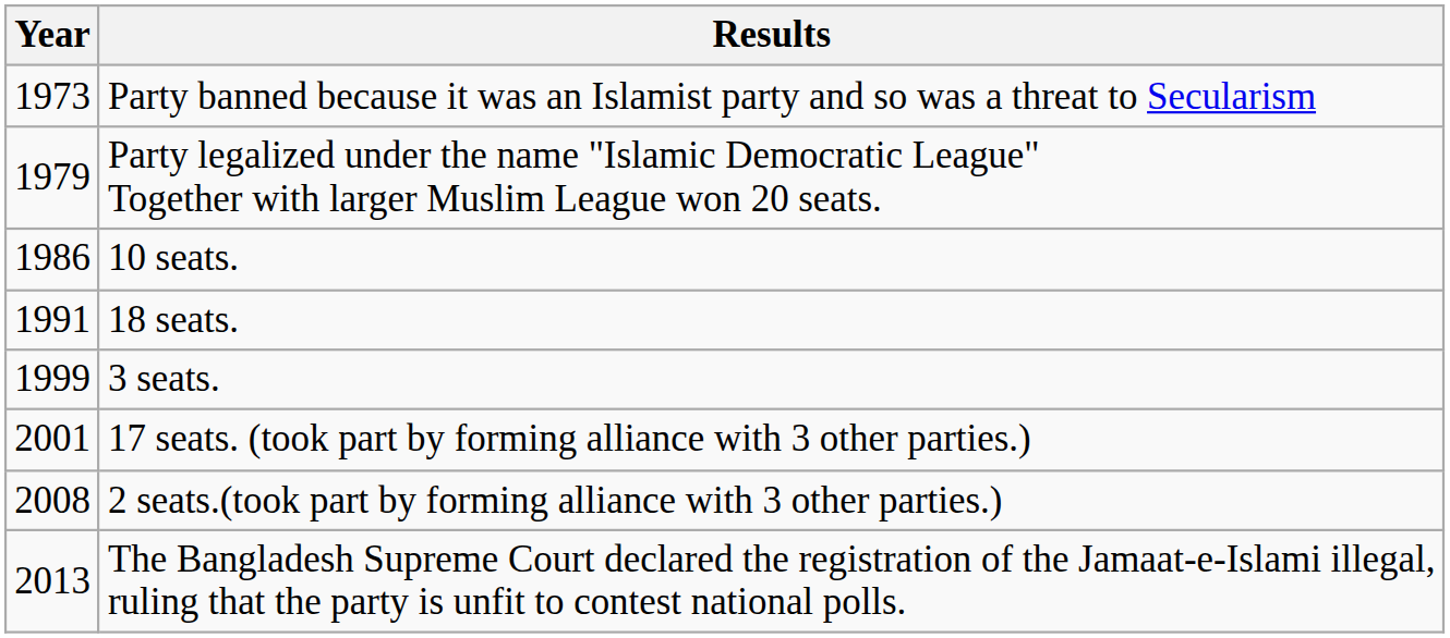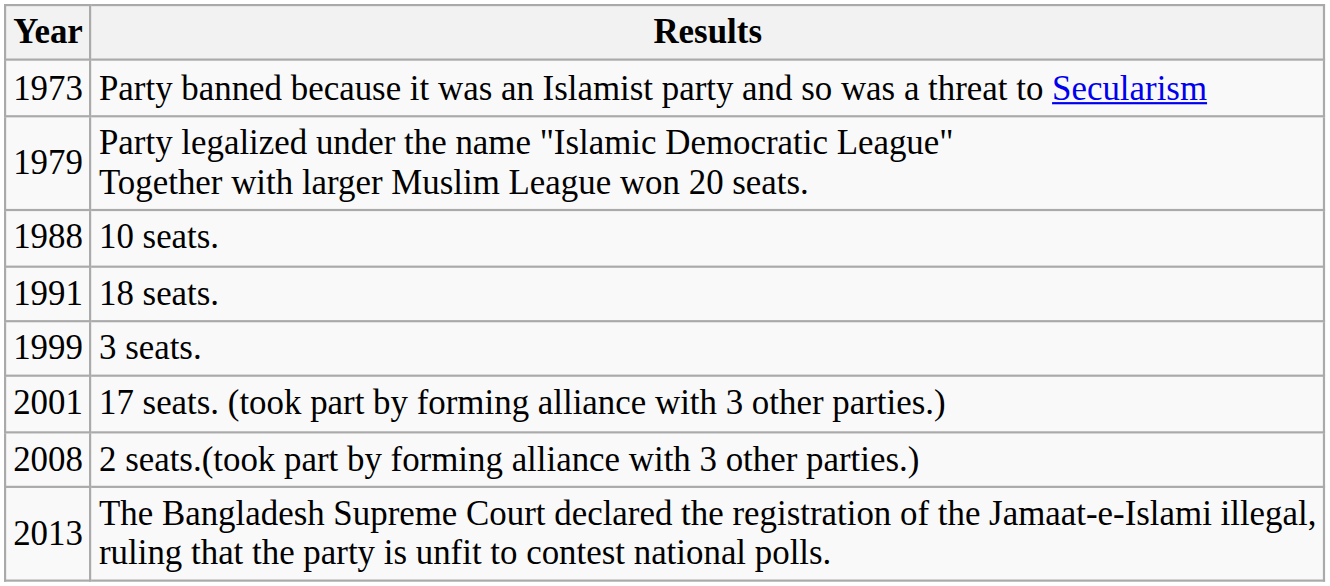10 seats. | Year: 1986 -> 1988
